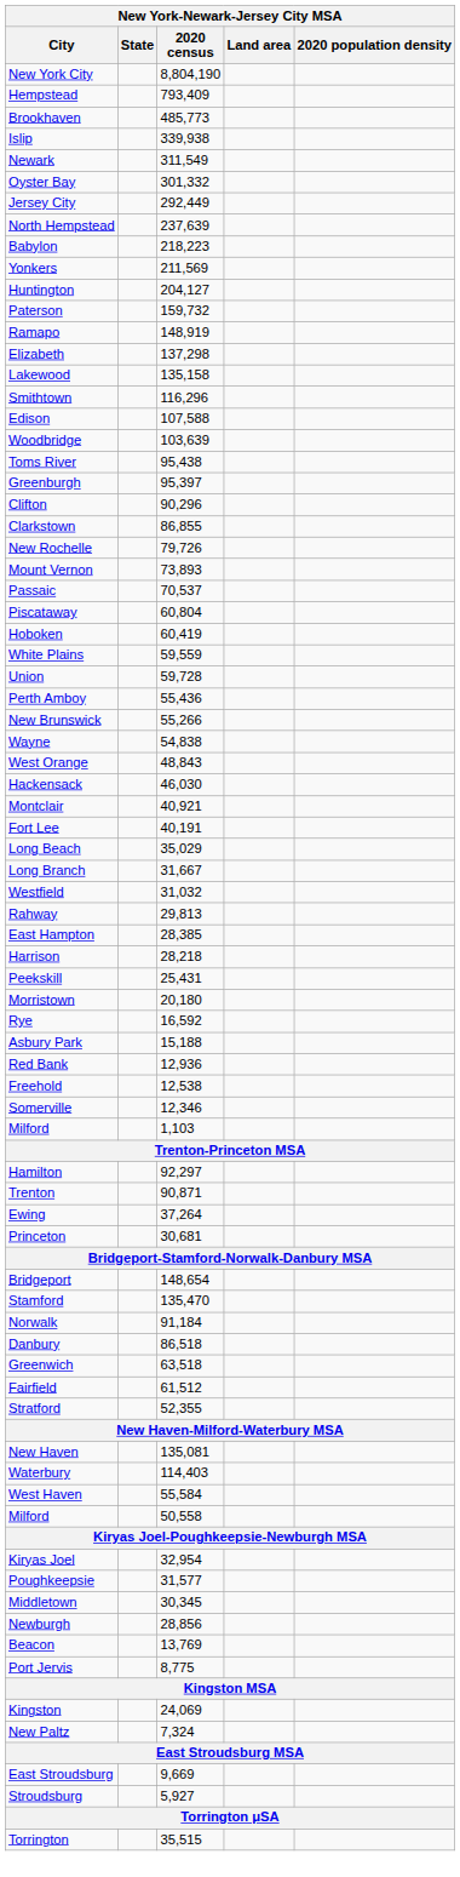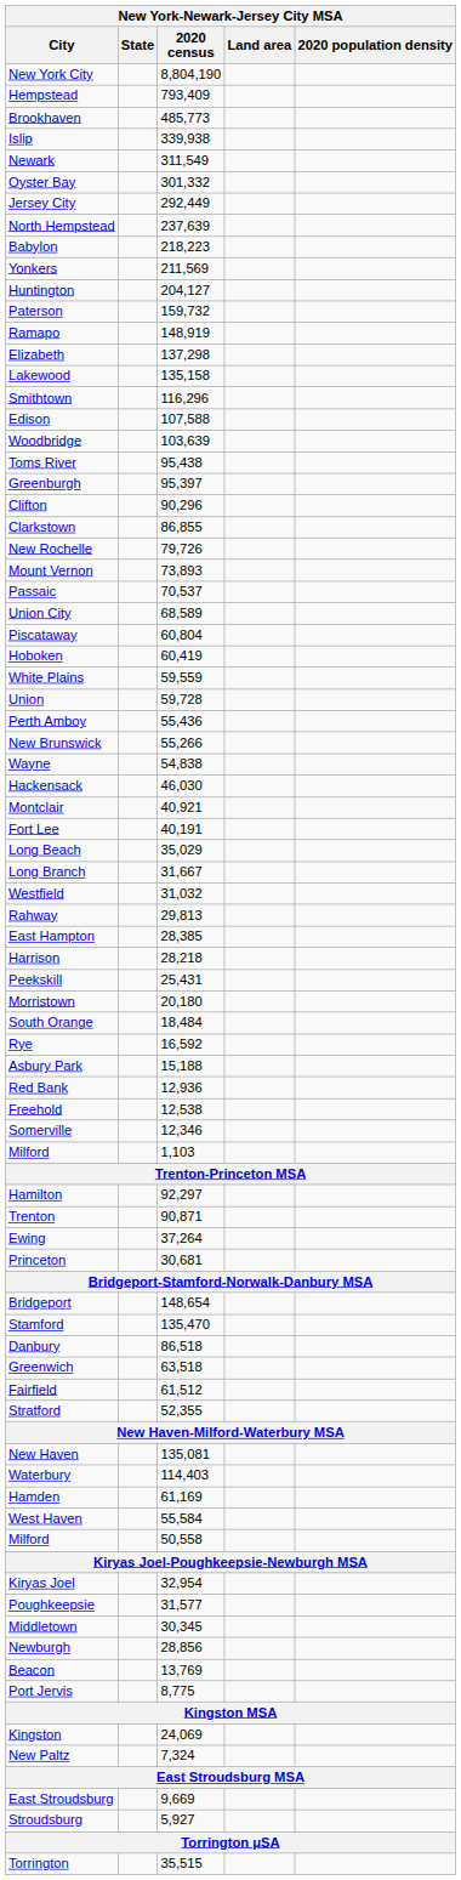+ row: Union City | 68,589
- row: West Orange | 48,843
+ row: South Orange | 18,484
- row: Norwalk | 91,184
+ row: Hamden | 61,169
